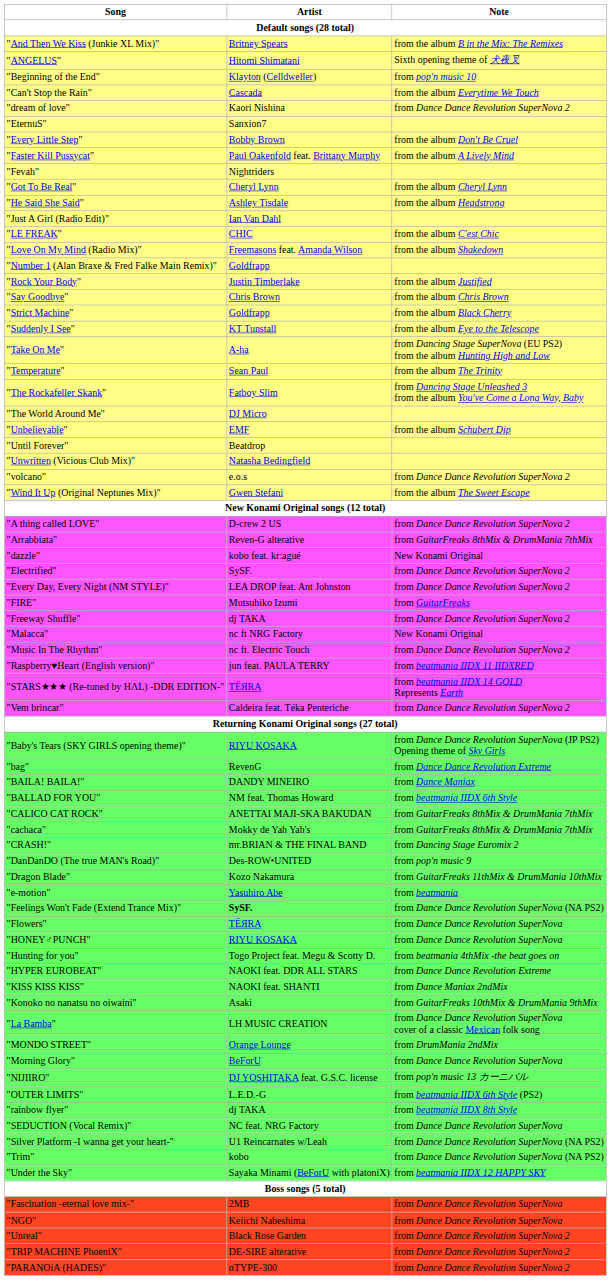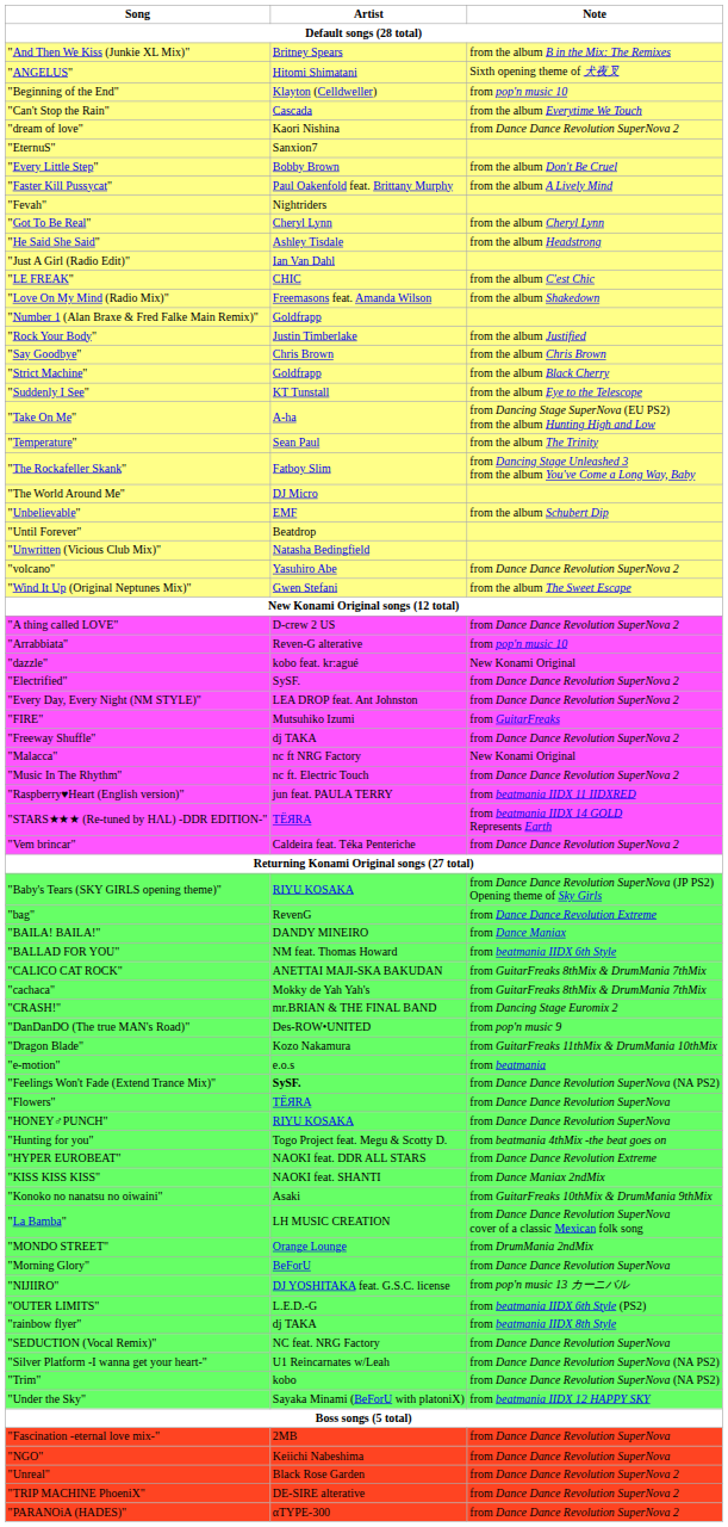"volcano" | Artist: e.o.s -> Yasuhiro Abe
"Arrabbiata" | Note: from GuitarFreaks 8thMix & DrumMania 7thMix -> from pop'n music 10
"e-motion" | Artist: Yasuhiro Abe -> e.o.s
